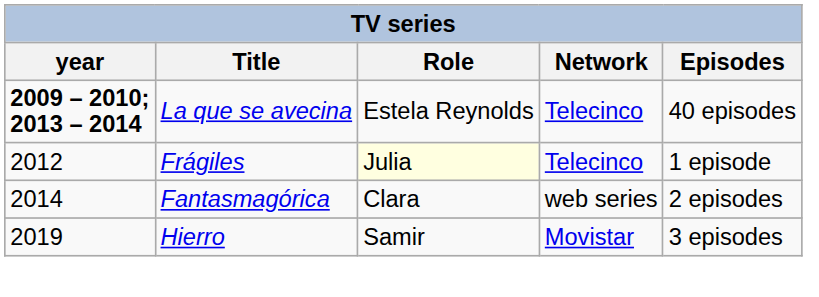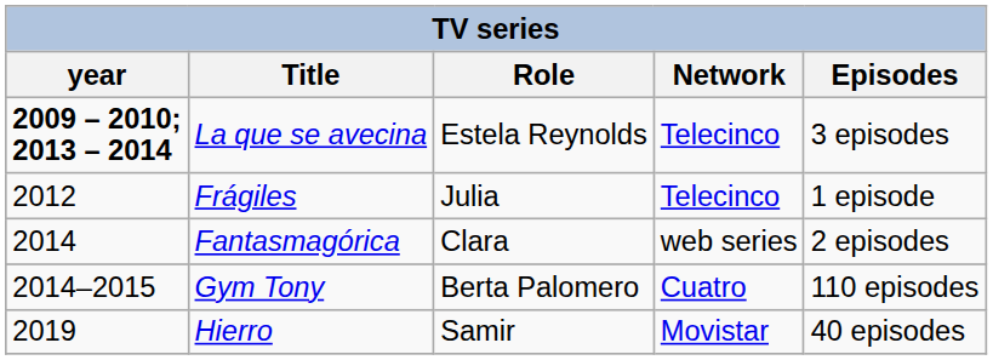La que se avecina | Episodes: 40 episodes -> 3 episodes
Frágiles | Role: lightyellow background -> no background
+ row: 2014–2015 | Gym Tony | Berta Palomero | Cuatro | 110 episodes
Hierro | Episodes: 3 episodes -> 40 episodes
